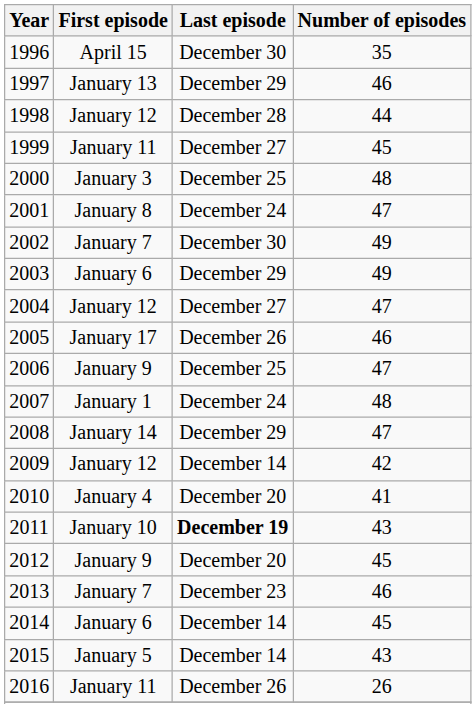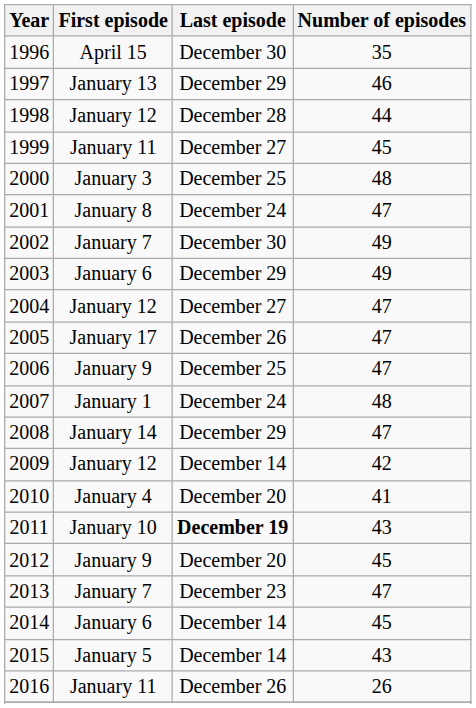2005 | Number of episodes: 46 -> 47
2013 | Number of episodes: 46 -> 47
